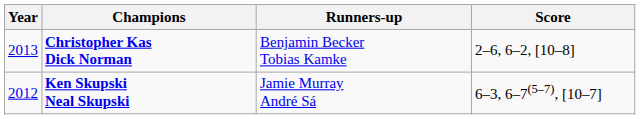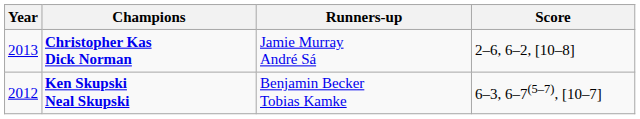Christopher Kas Dick Norman | Runners-up: Benjamin Becker Tobias Kamke -> Jamie Murray André Sá
Ken Skupski Neal Skupski | Runners-up: Jamie Murray André Sá -> Benjamin Becker Tobias Kamke
